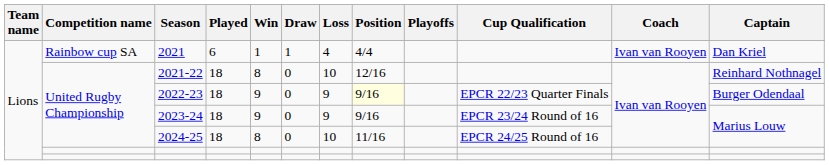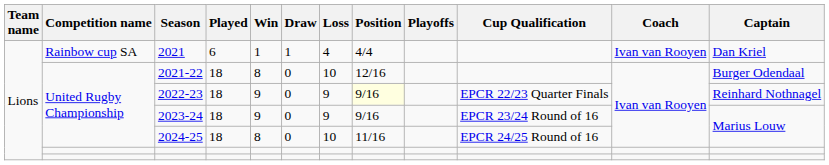2021-22 | Captain: Reinhard Nothnagel -> Burger Odendaal
2022-23 | Captain: Burger Odendaal -> Reinhard Nothnagel
